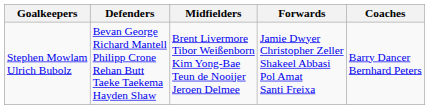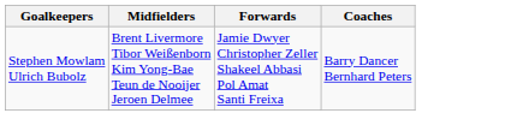- column: Defenders | Bevan George Richard Mantell Philipp Crone Rehan Butt Taeke Taekema Hayden Shaw
